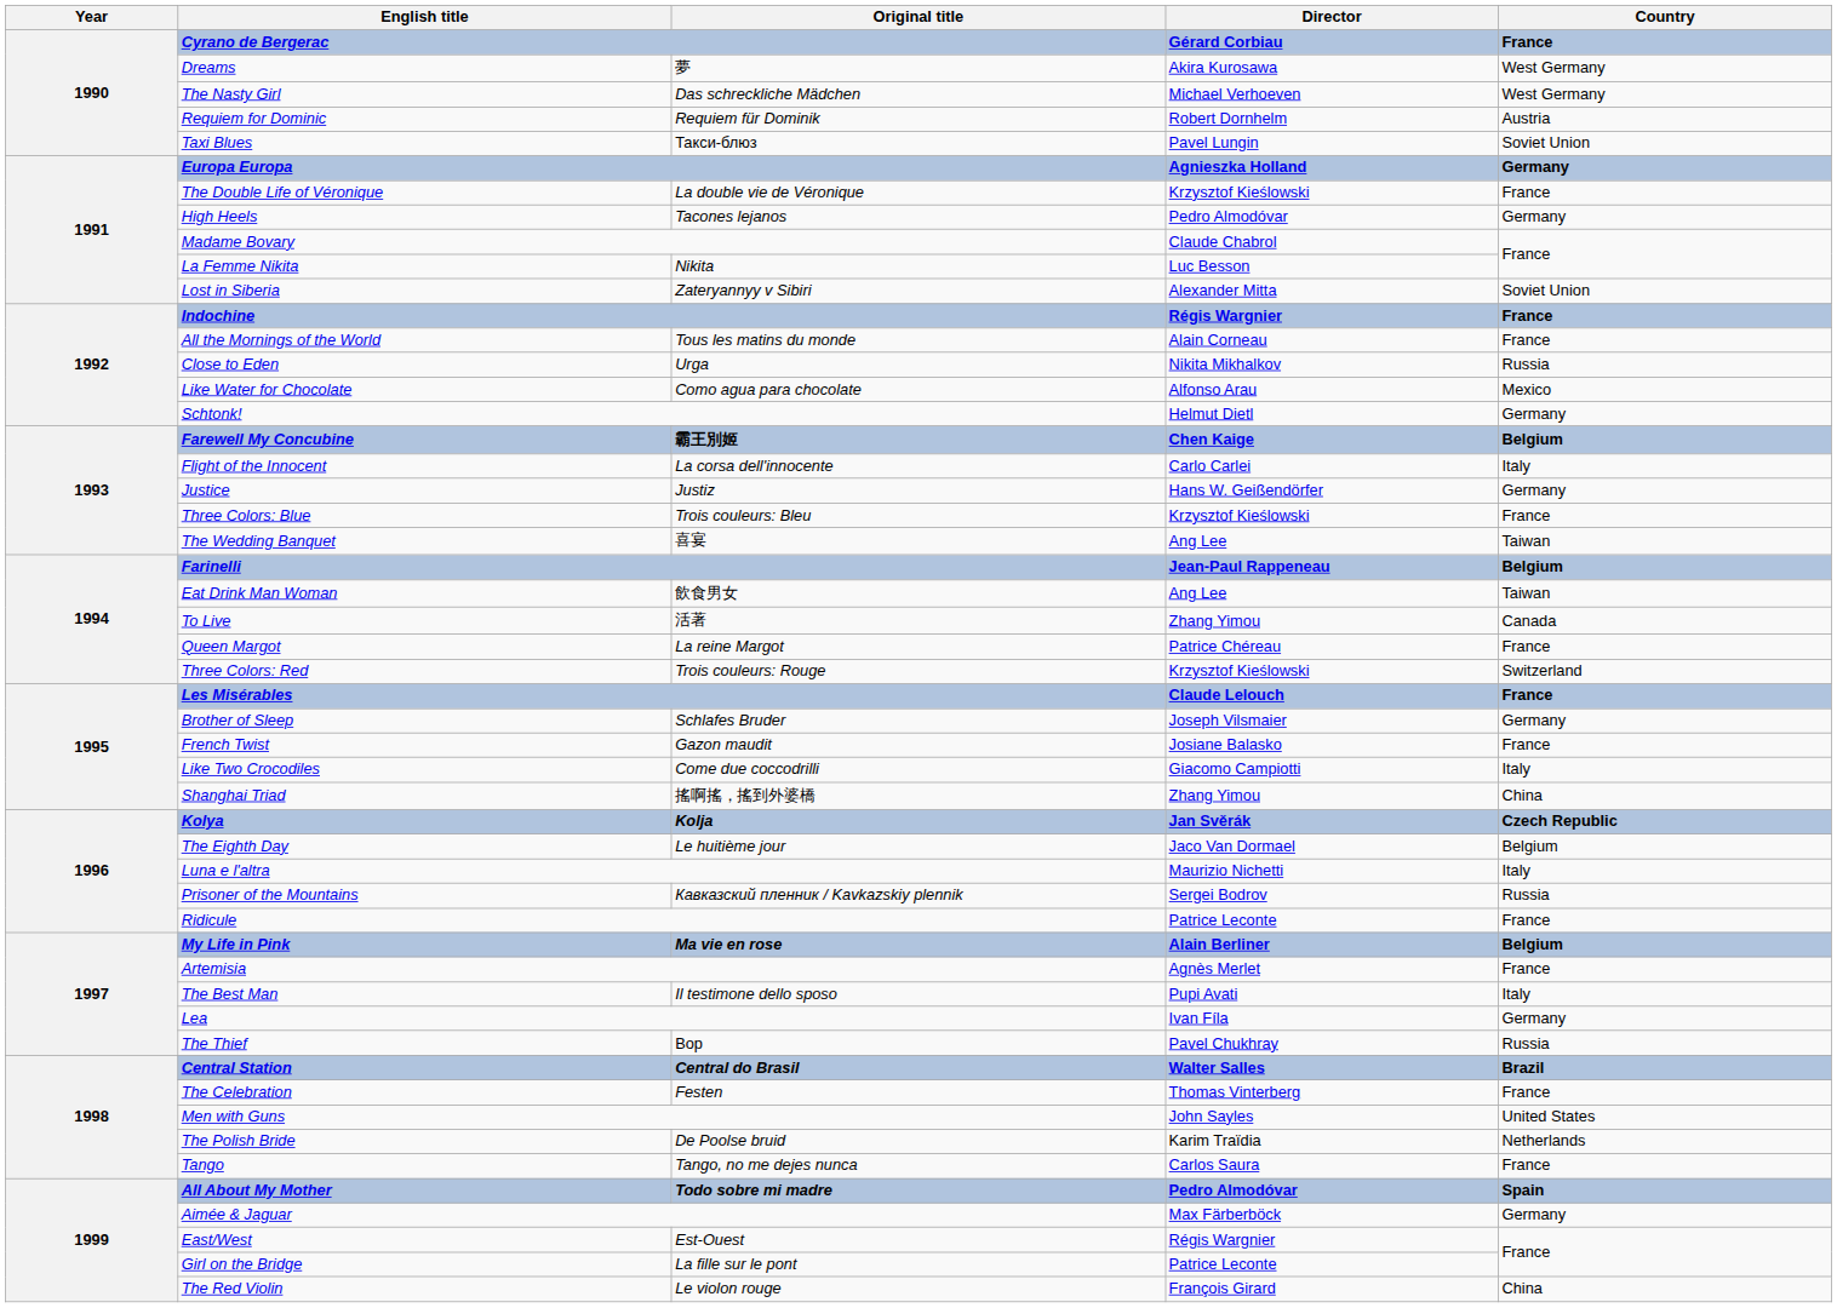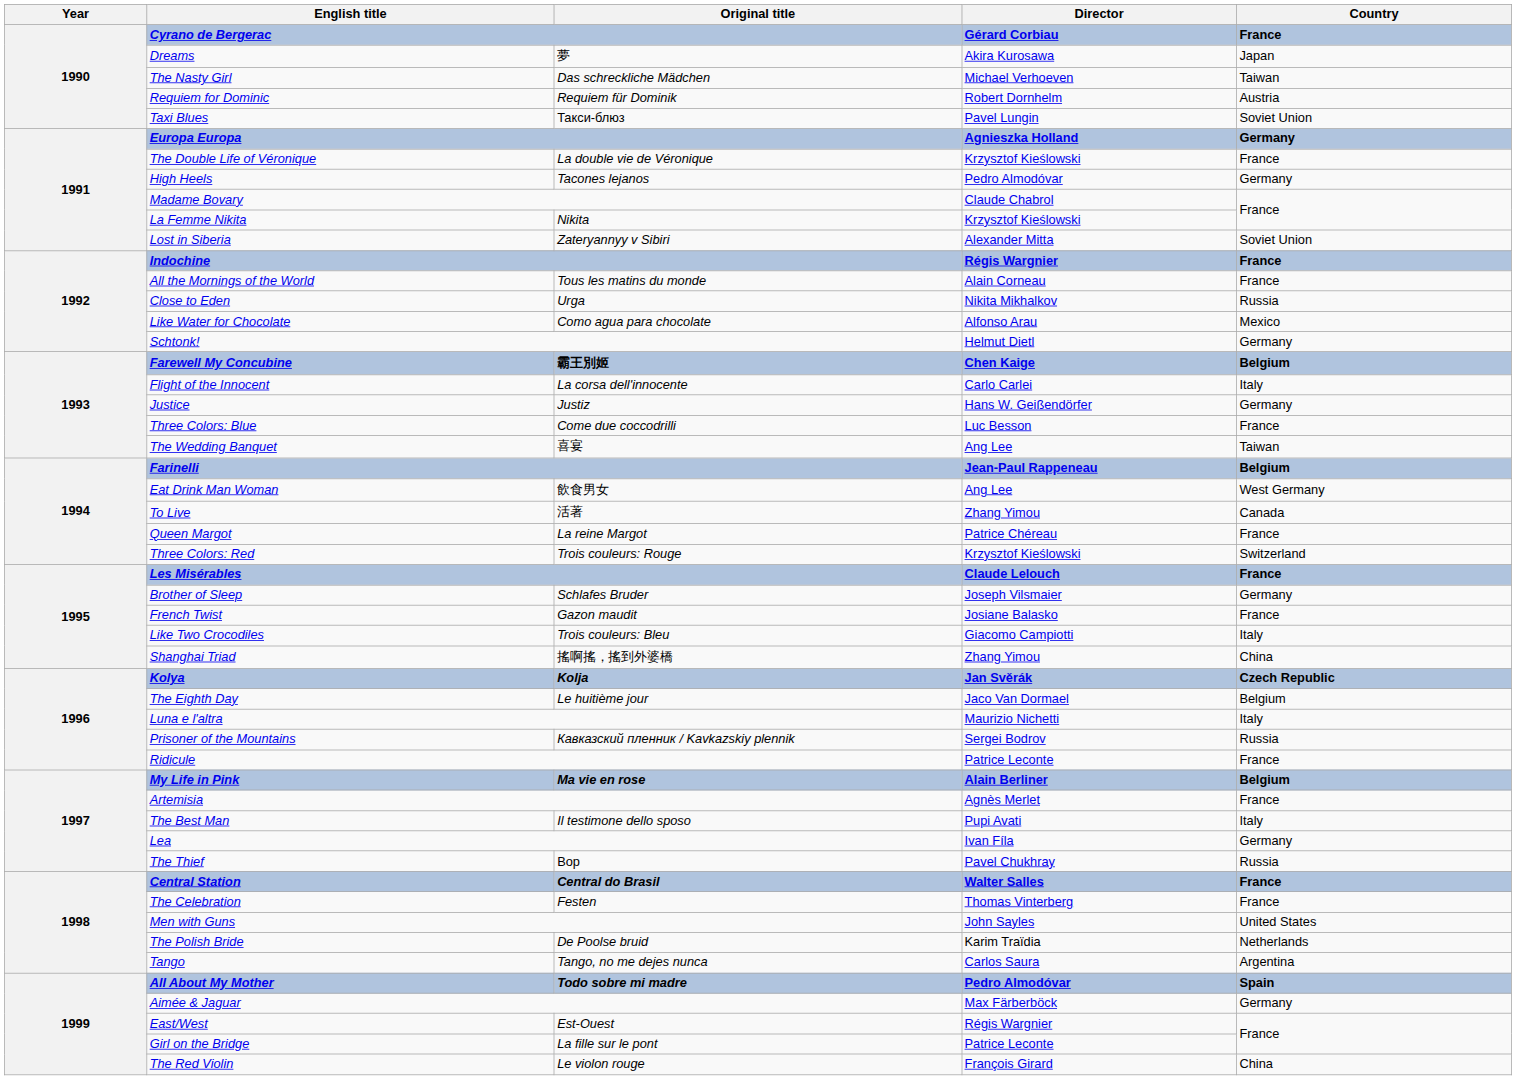Dreams | Country: West Germany -> Japan
The Nasty Girl | Country: West Germany -> Taiwan
La Femme Nikita | Director: Luc Besson -> Krzysztof Kieślowski
Three Colors: Blue | Original title: Trois couleurs: Bleu -> Come due coccodrilli
Three Colors: Blue | Director: Krzysztof Kieślowski -> Luc Besson
Eat Drink Man Woman | Country: Taiwan -> West Germany
Like Two Crocodiles | Original title: Come due coccodrilli -> Trois couleurs: Bleu
Central Station | Country: Brazil -> France
Tango | Country: France -> Argentina
